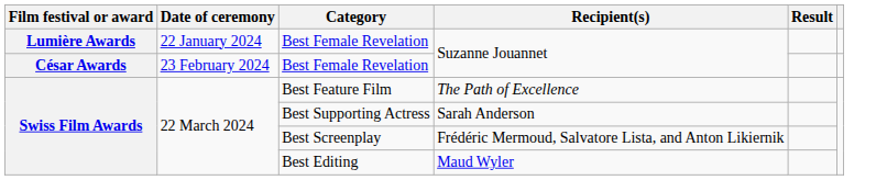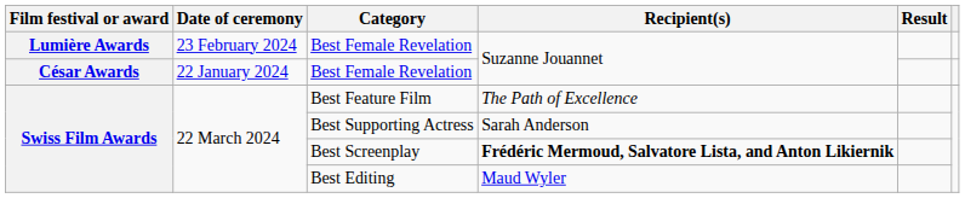Lumière Awards / Best Female Revelation | Date of ceremony: 22 January 2024 -> 23 February 2024
César Awards / Best Female Revelation | Date of ceremony: 23 February 2024 -> 22 January 2024
Best Screenplay | Recipient(s): normal -> bold
